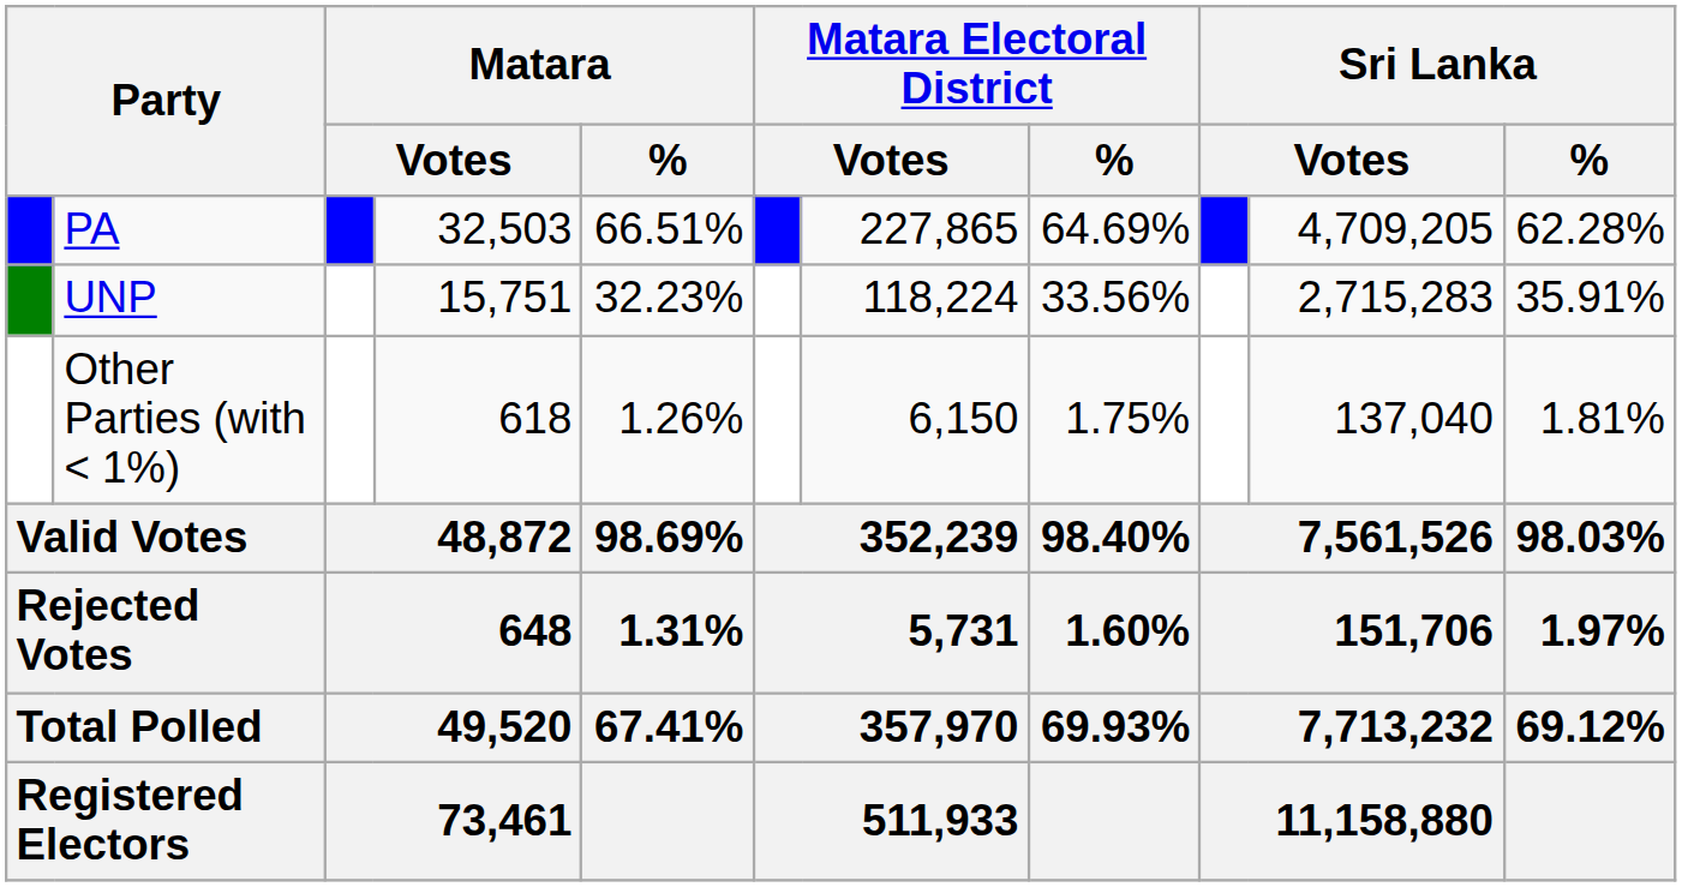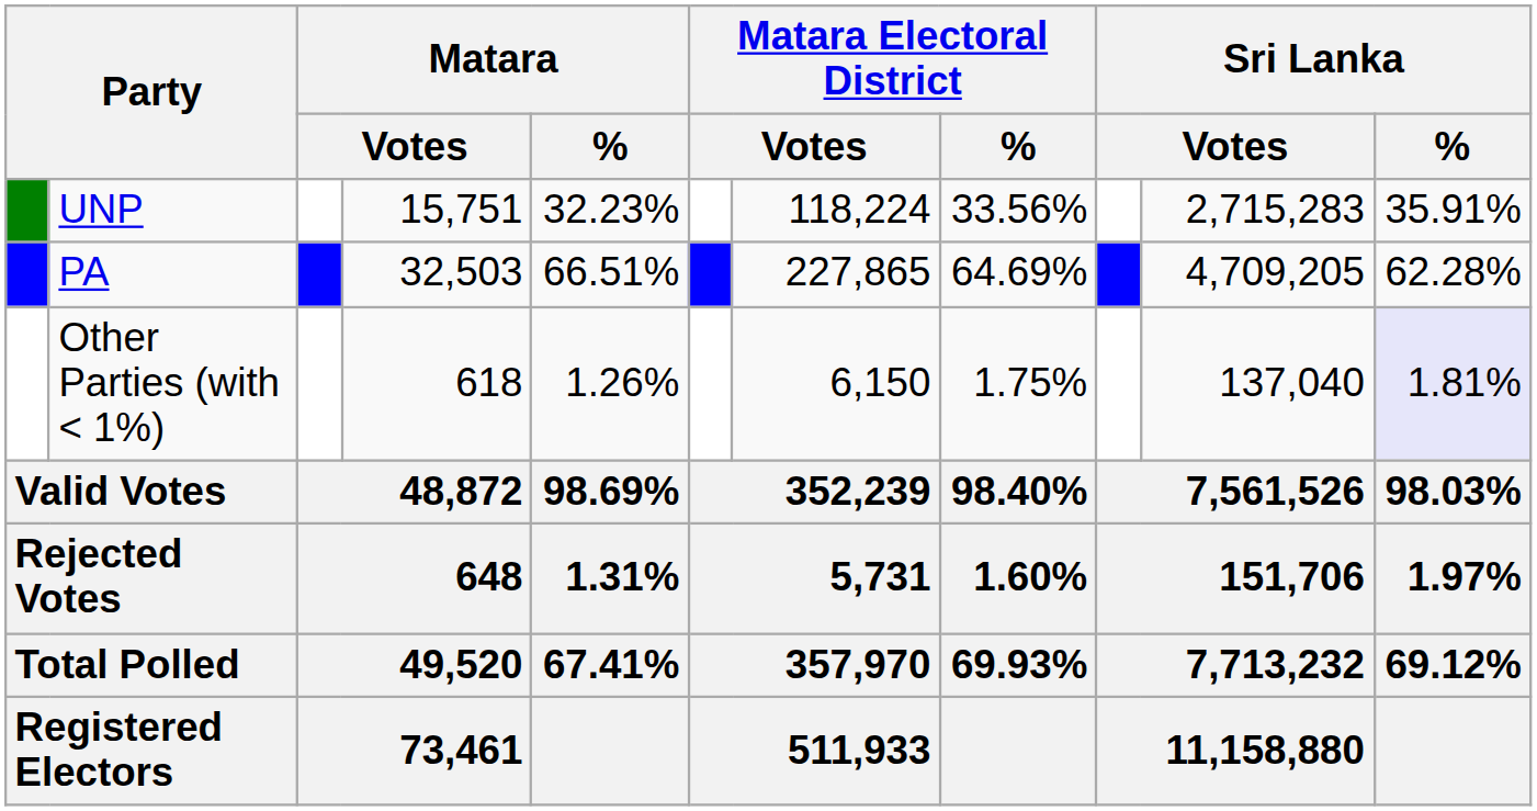rows swapped: PA <-> UNP
Other Parties (with < 1%) | Sri Lanka / %: no background -> lavender background
